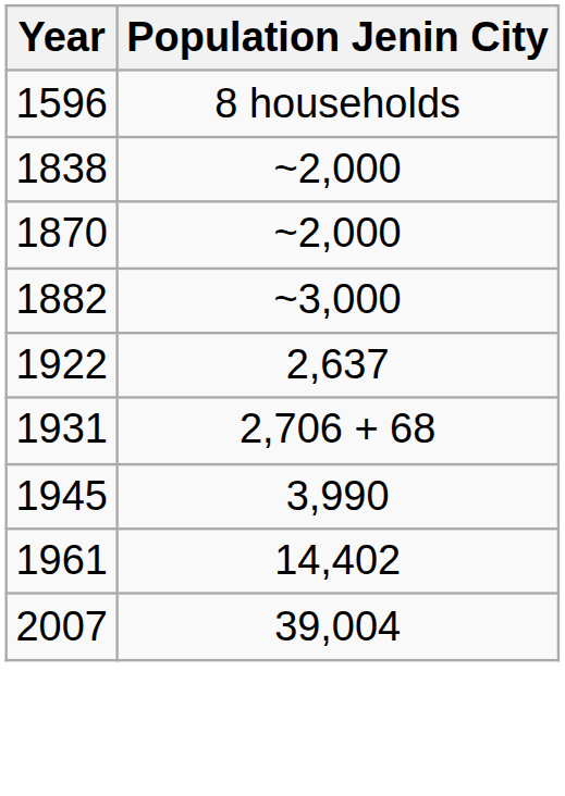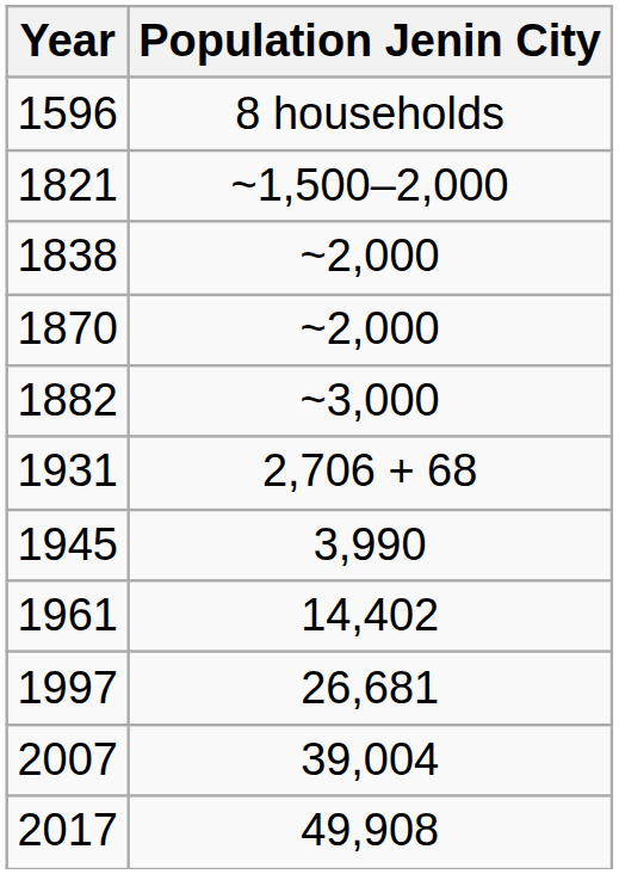+ row: 1821 | ~1,500–2,000
- row: 1922 | 2,637
+ row: 1997 | 26,681
+ row: 2017 | 49,908
